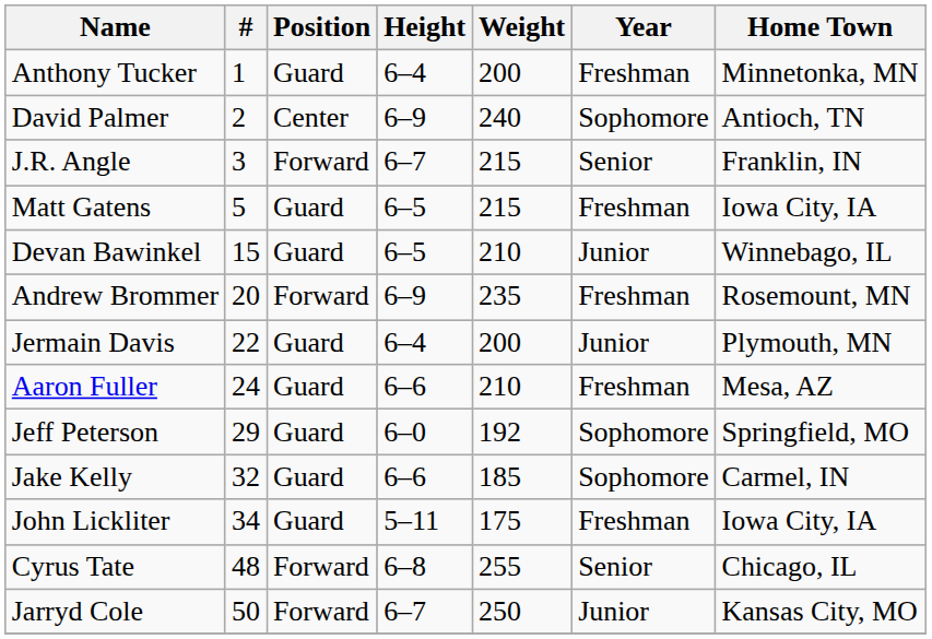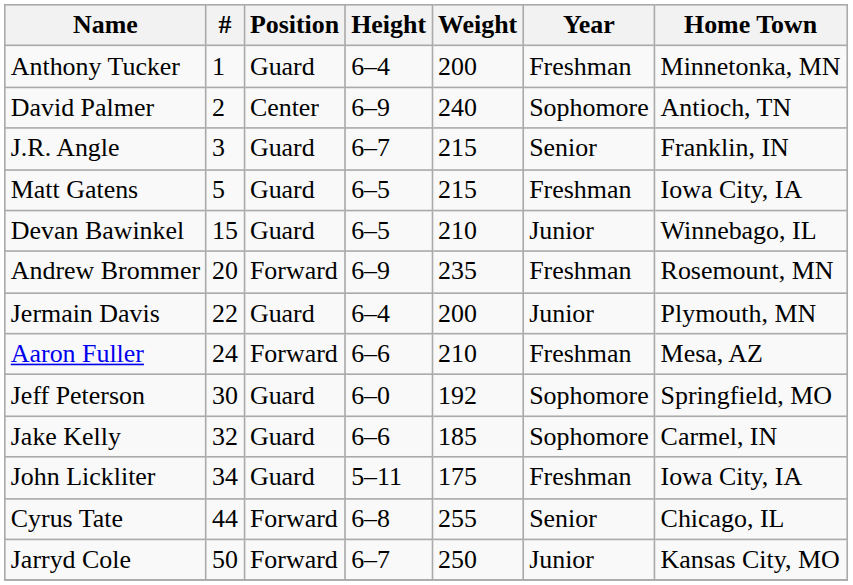J.R. Angle | Position: Forward -> Guard
Aaron Fuller | Position: Guard -> Forward
Jeff Peterson | #: 29 -> 30
Cyrus Tate | #: 48 -> 44
